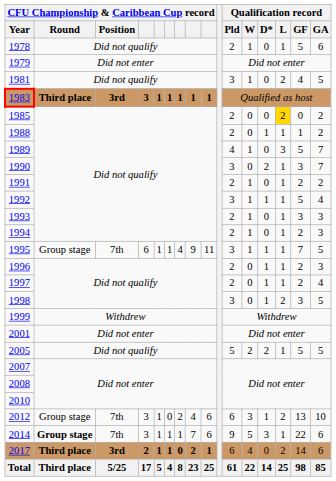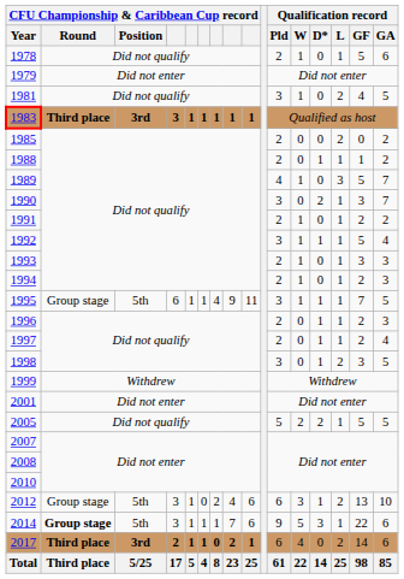1985 | Qualification record / L: gold background -> no background
1995 | CFU Championship & Caribbean Cup record / Position: 7th -> 5th
2012 | CFU Championship & Caribbean Cup record / Position: 7th -> 5th
2014 | CFU Championship & Caribbean Cup record / Position: 7th -> 5th
